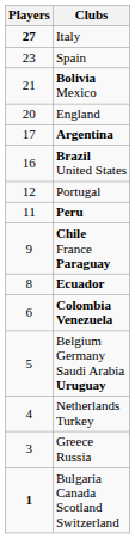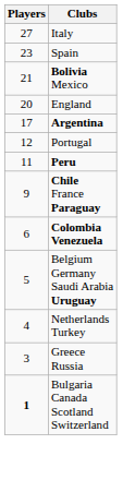Italy | Players: bold -> normal
- row: 16 | Brazil United States
- row: 8 | Ecuador
